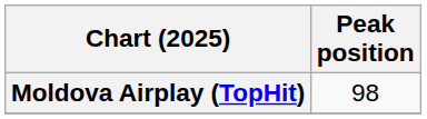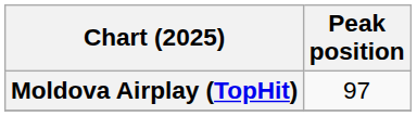Moldova Airplay (TopHit) | Peak position: 98 -> 97
